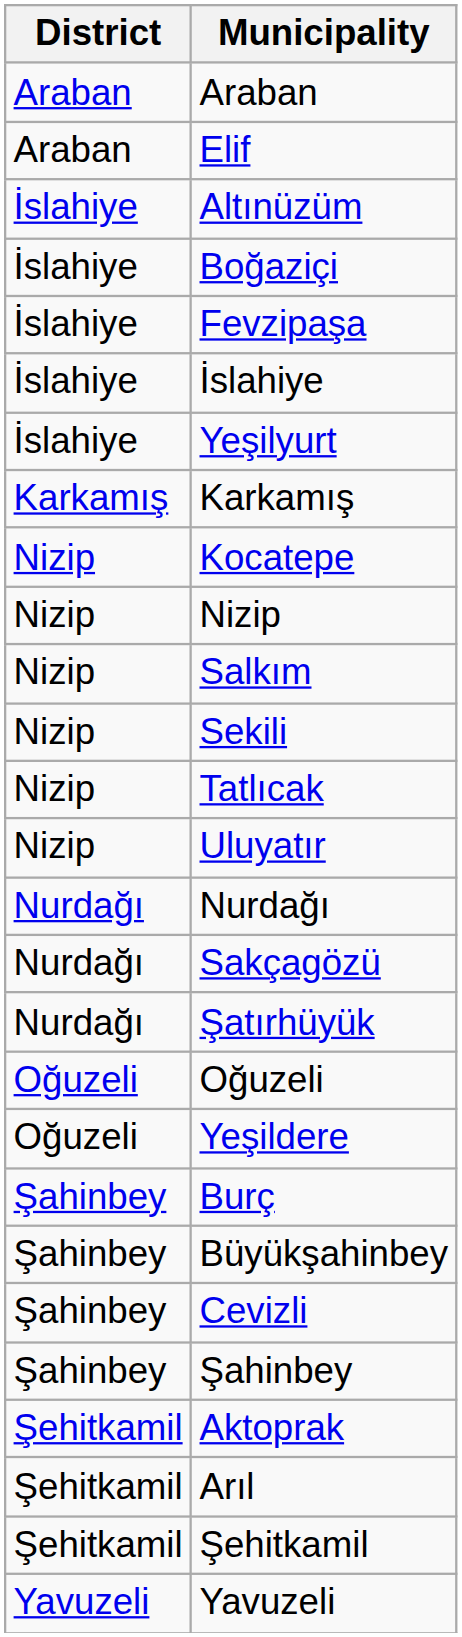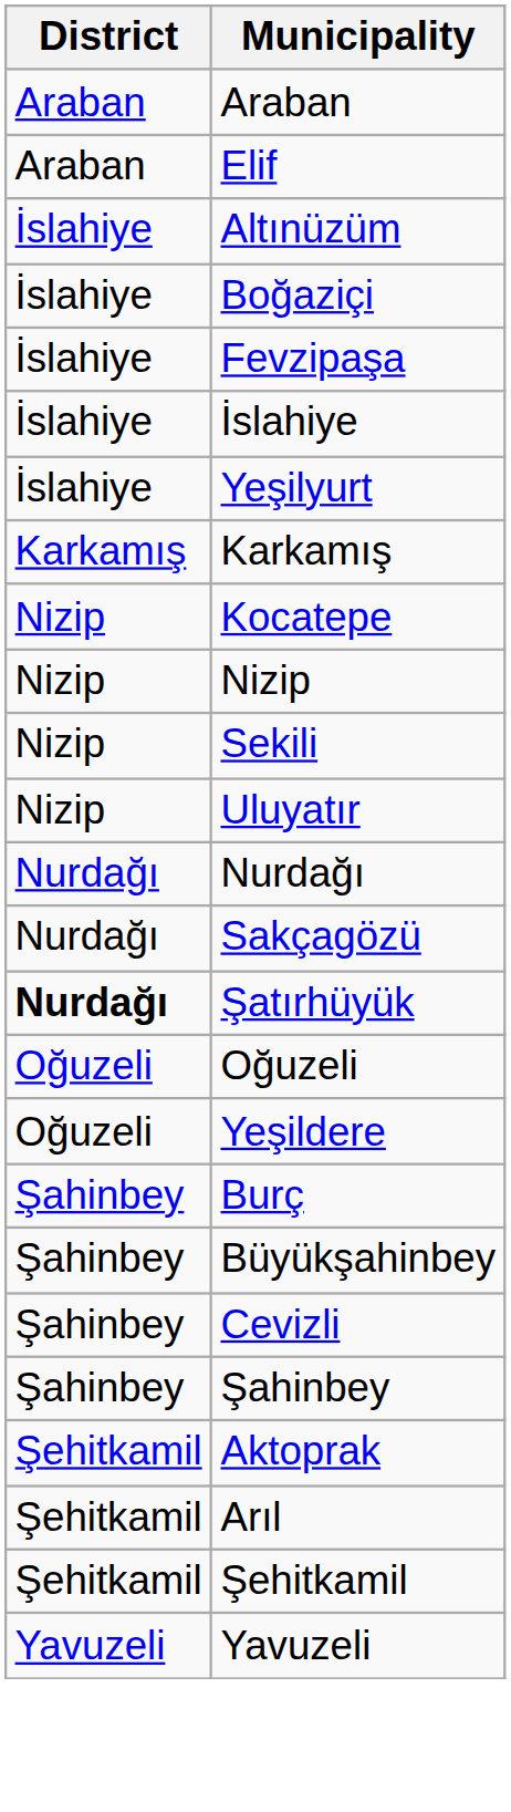- row: Nizip | Salkım
- row: Nizip | Tatlıcak
Şatırhüyük | District: normal -> bold
